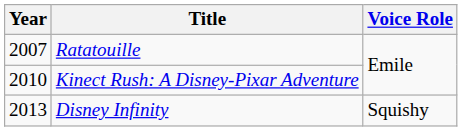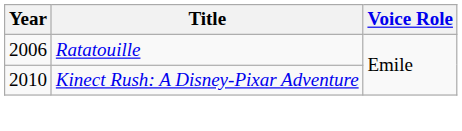Ratatouille | Year: 2007 -> 2006
- row: 2013 | Disney Infinity | Squishy
